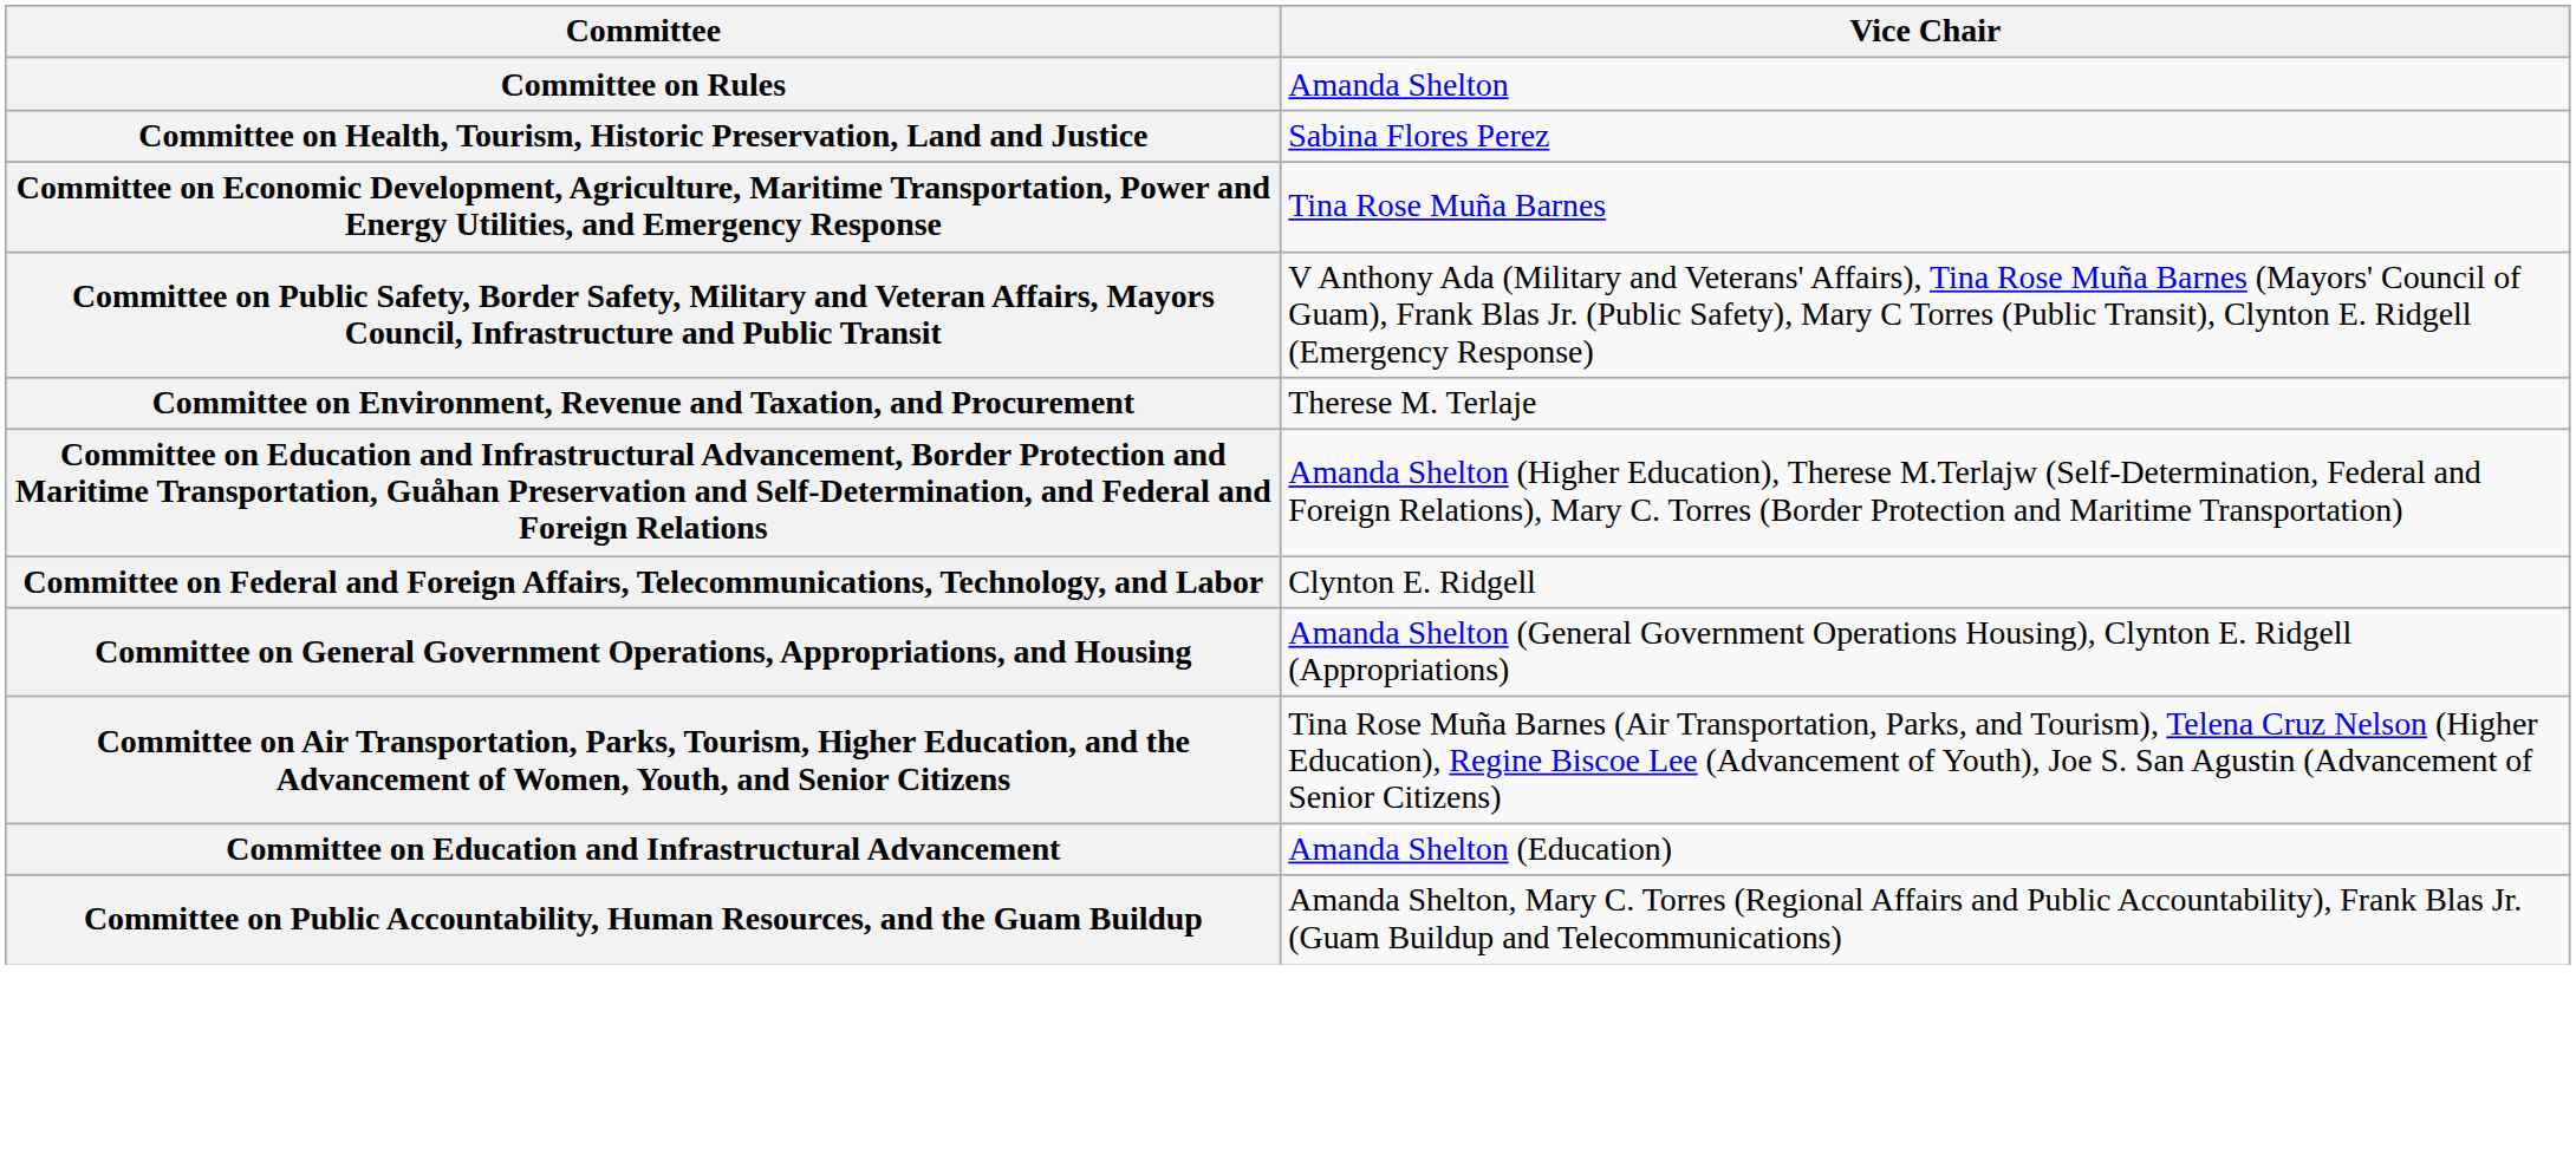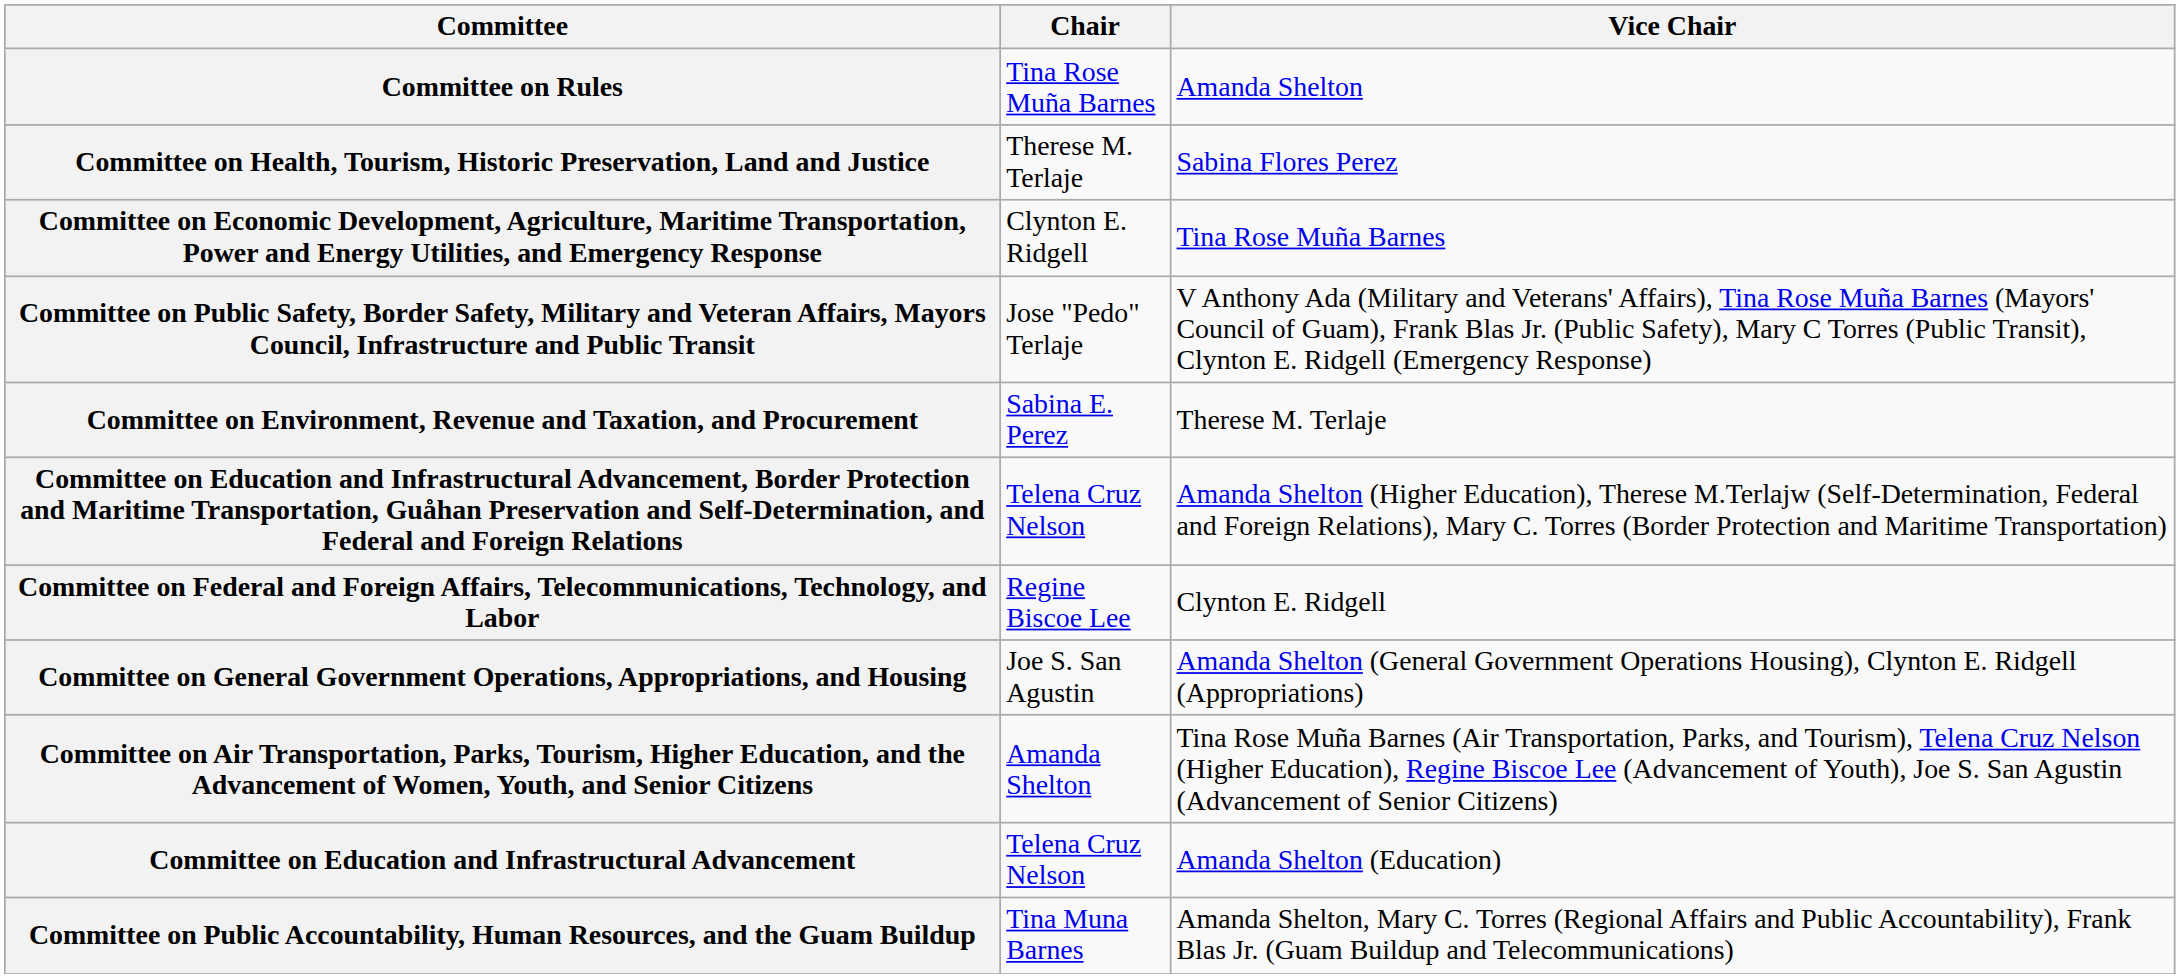+ column: Chair | Tina Rose Muña Barnes | Therese M. Terlaje | Clynton E. Ridgell | Jose "Pedo" Terlaje | Sabina E. Perez | Telena Cruz Nelson | Regine Biscoe Lee | Joe S. San Agustin | Amanda Shelton | Telena Cruz Nelson | Tina Muna Barnes
